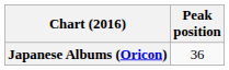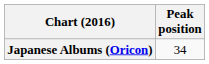Japanese Albums (Oricon) | Peak position: 36 -> 34
